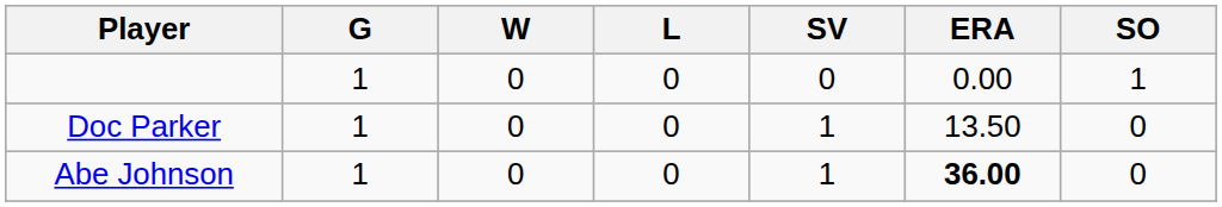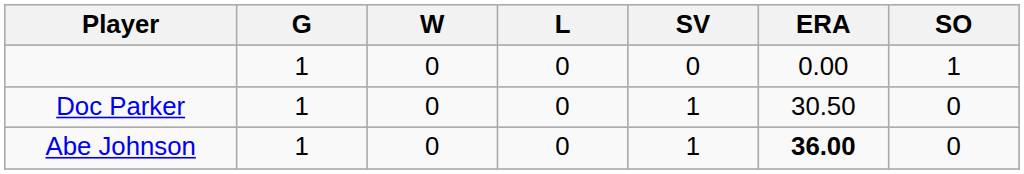Doc Parker | ERA: 13.50 -> 30.50
